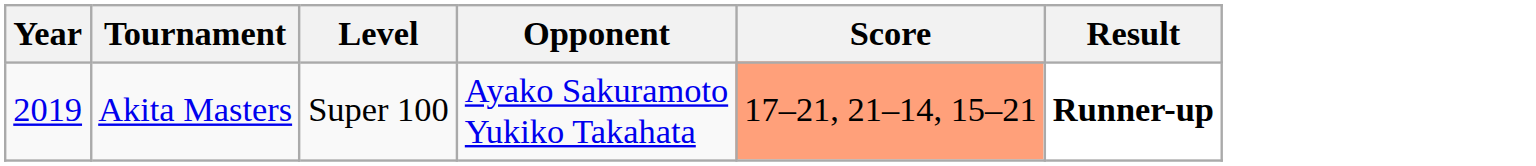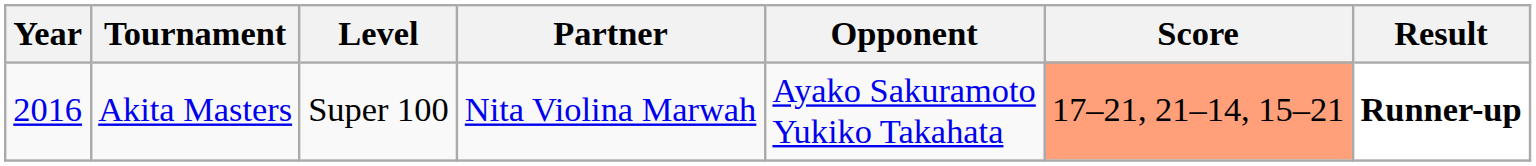+ column: Partner | Nita Violina Marwah
Akita Masters | Year: 2019 -> 2016
